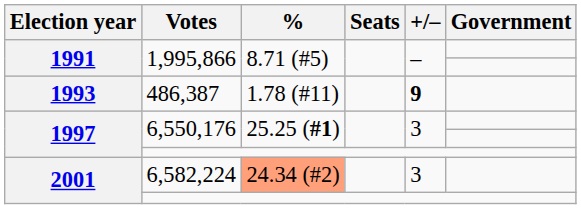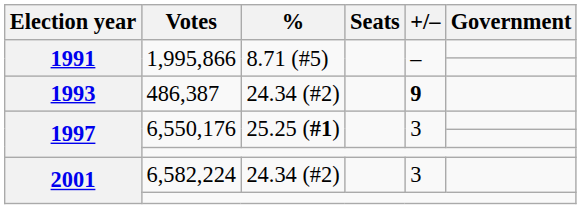486,387 | %: 1.78 (#11) -> 24.34 (#2)
6,582,224 | %: lightsalmon background -> no background
